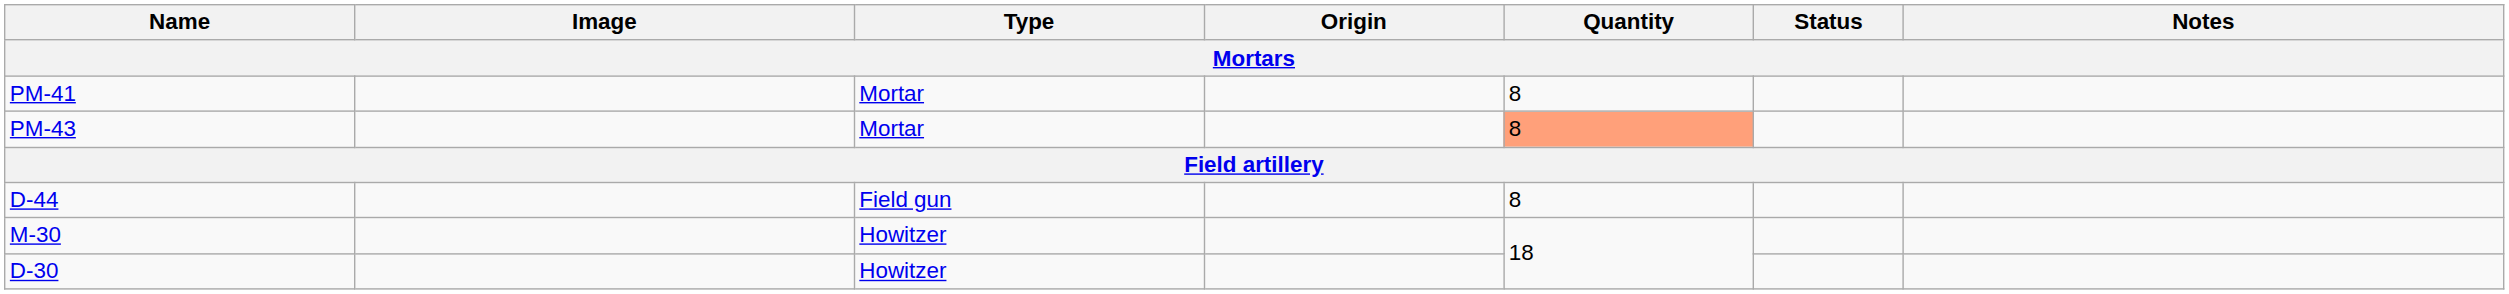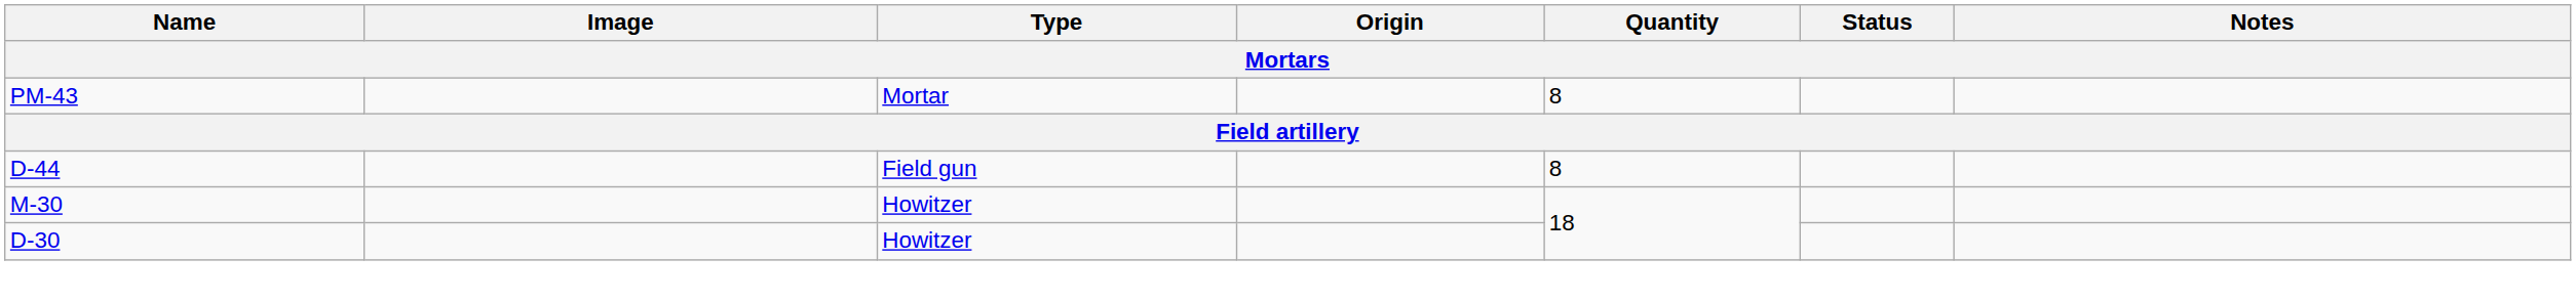- row: PM-41 | Mortar | 8
PM-43 | Quantity: lightsalmon background -> no background
